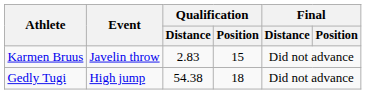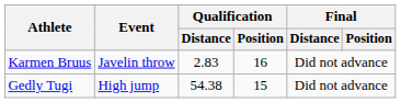Karmen Bruus | Qualification / Position: 15 -> 16
Gedly Tugi | Qualification / Position: 18 -> 15
